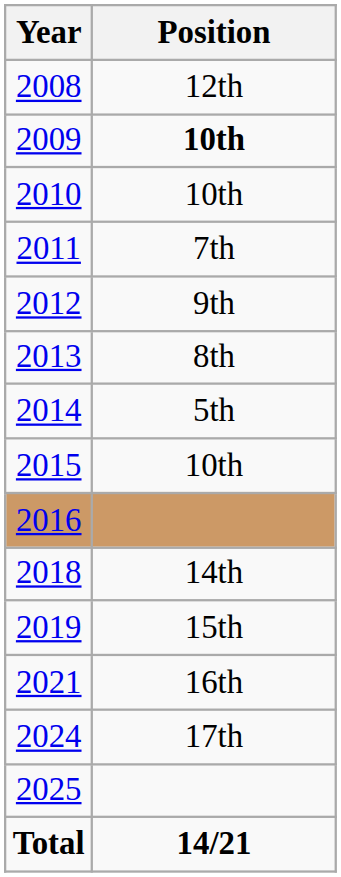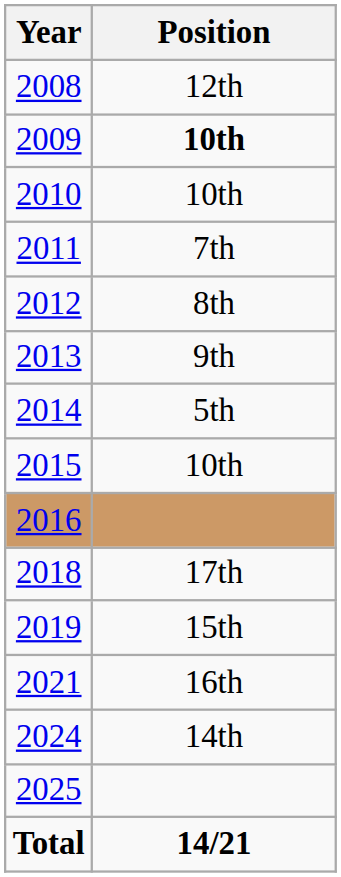2012 | Position: 9th -> 8th
2013 | Position: 8th -> 9th
2018 | Position: 14th -> 17th
2024 | Position: 17th -> 14th
